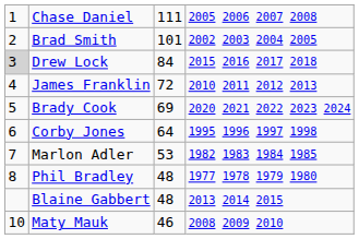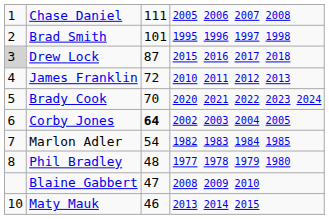Brad Smith | column 4: 2002 2003 2004 2005 -> 1995 1996 1997 1998
Drew Lock | column 3: 84 -> 87
Brady Cook | column 3: 69 -> 70
Corby Jones | column 3: normal -> bold
Corby Jones | column 4: 1995 1996 1997 1998 -> 2002 2003 2004 2005
Marlon Adler | column 3: 53 -> 54
Blaine Gabbert | column 3: 48 -> 47
Blaine Gabbert | column 4: 2013 2014 2015 -> 2008 2009 2010
Maty Mauk | column 4: 2008 2009 2010 -> 2013 2014 2015
